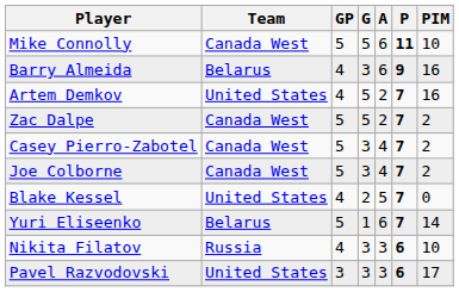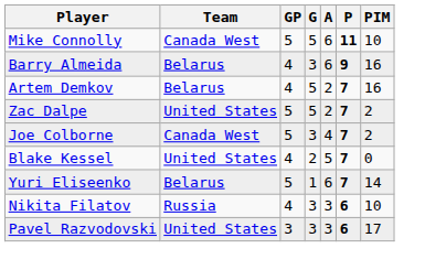Artem Demkov | Team: United States -> Belarus
Zac Dalpe | Team: Canada West -> United States
- row: Casey Pierro-Zabotel | Canada West | 5 | 3 | 4 | 7 | 2
